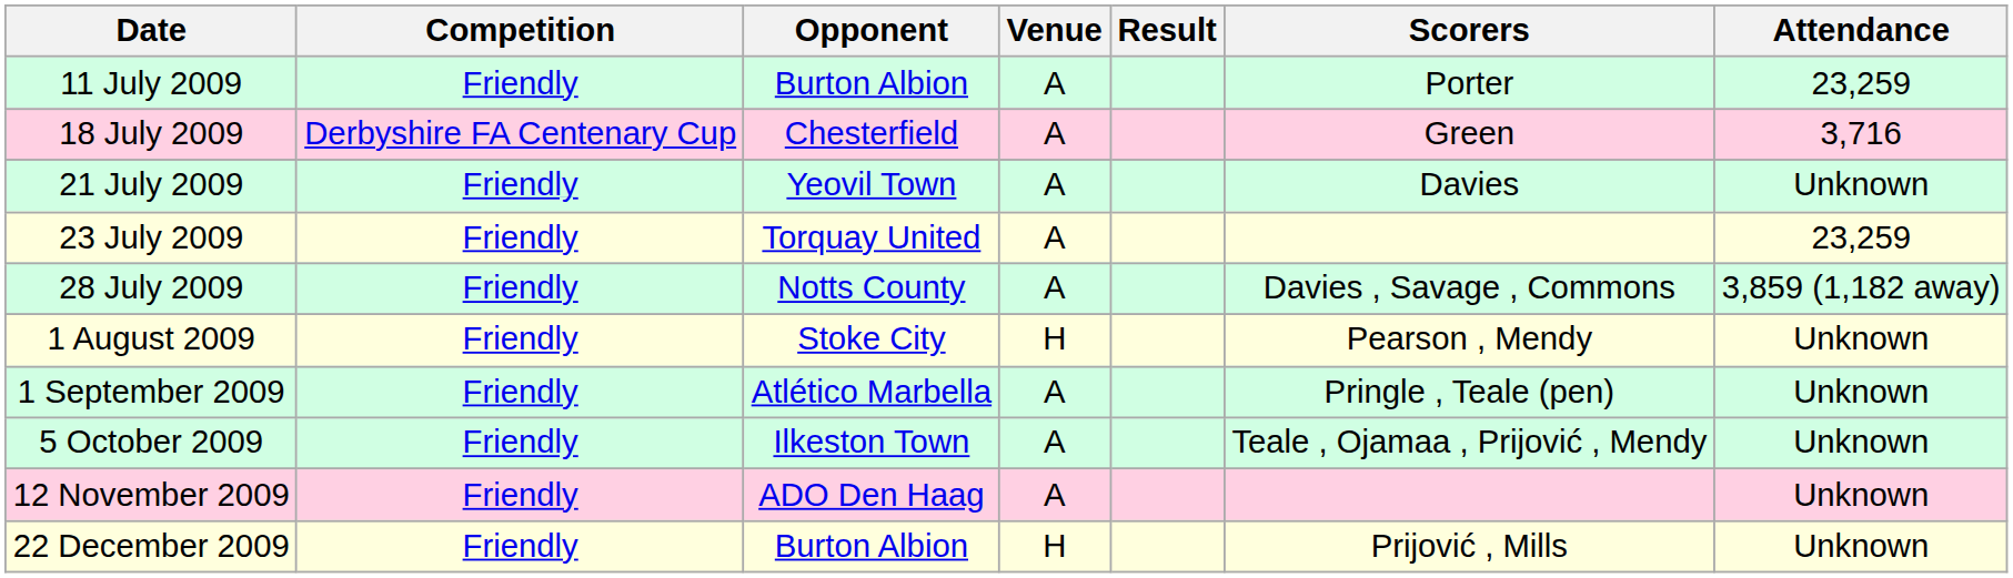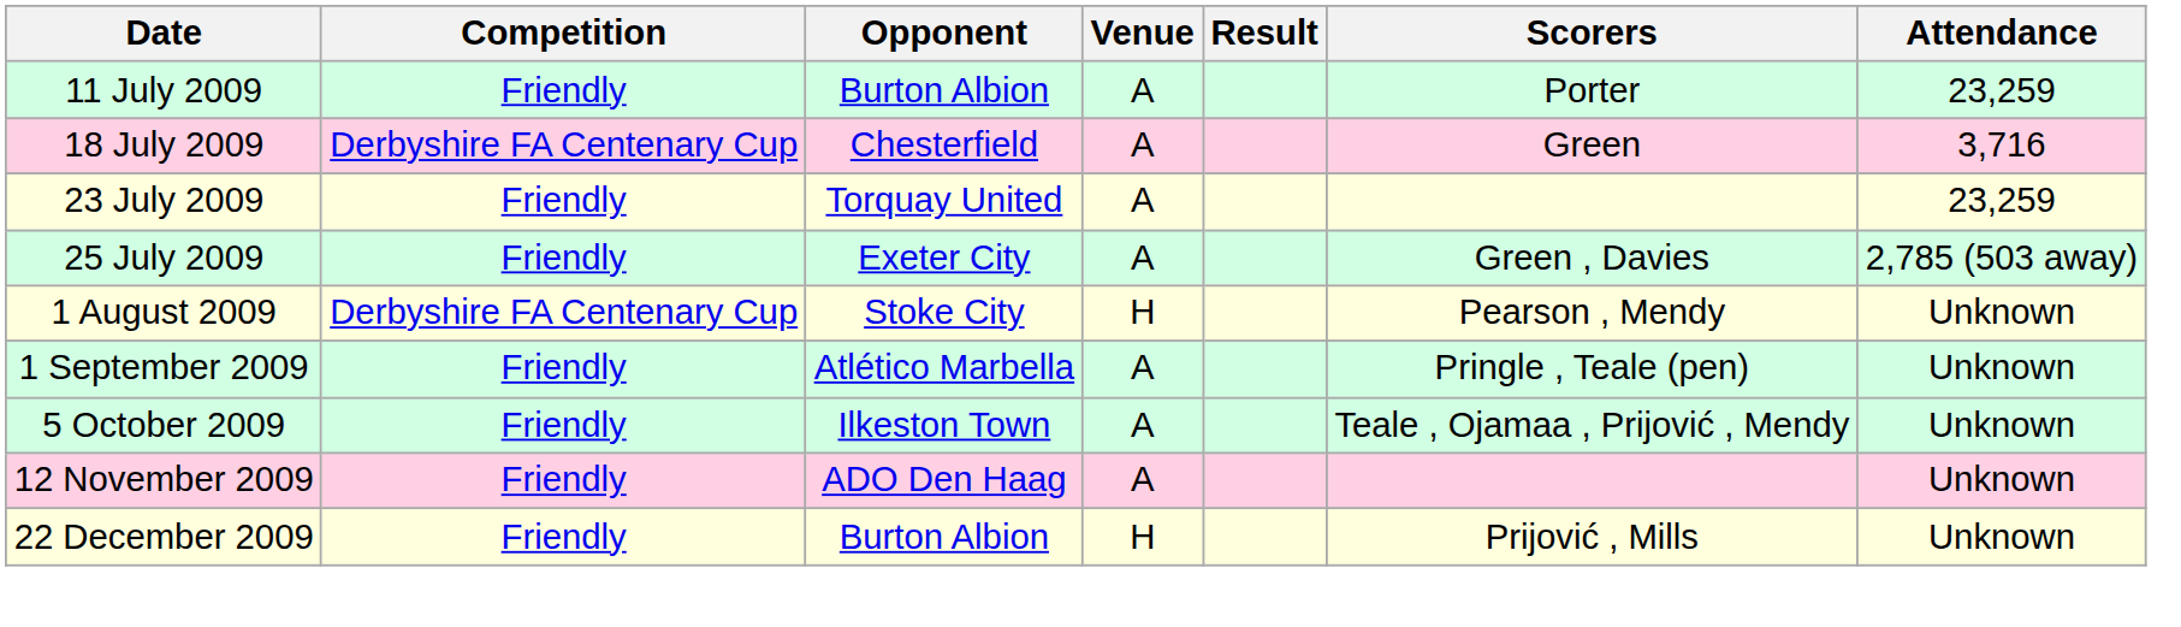- row: 21 July 2009 | Friendly | Yeovil Town | A | Davies | Unknown
+ row: 25 July 2009 | Friendly | Exeter City | A | Green , Davies | 2,785 (503 away)
- row: 28 July 2009 | Friendly | Notts County | A | Davies , Savage , Commons | 3,859 (1,182 away)
1 August 2009 | Competition: Friendly -> Derbyshire FA Centenary Cup
